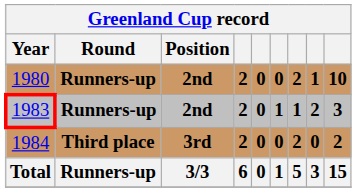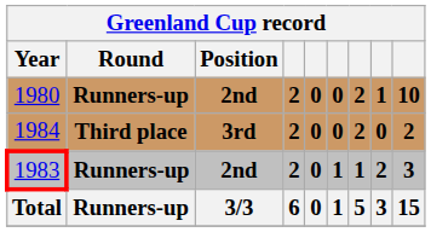rows swapped: 1983 <-> 1984
